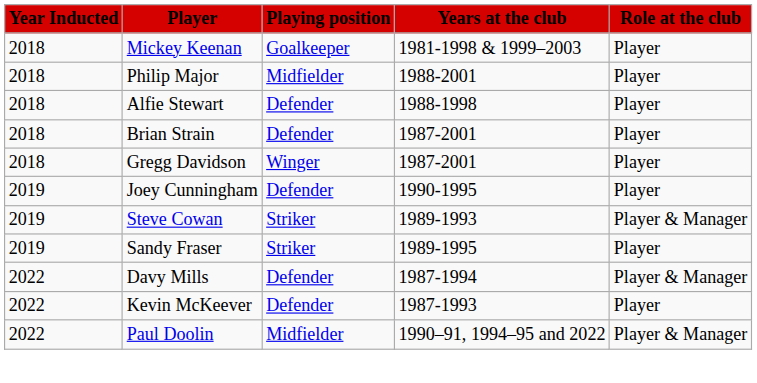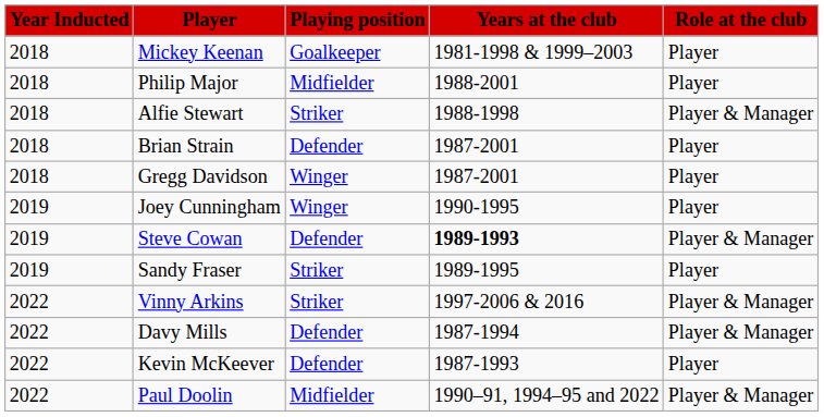Alfie Stewart | Playing position: Defender -> Striker
Alfie Stewart | Role at the club: Player -> Player & Manager
Joey Cunningham | Playing position: Defender -> Winger
Steve Cowan | Playing position: Striker -> Defender
Steve Cowan | Years at the club: normal -> bold
+ row: 2022 | Vinny Arkins | Striker | 1997-2006 & 2016 | Player & Manager
